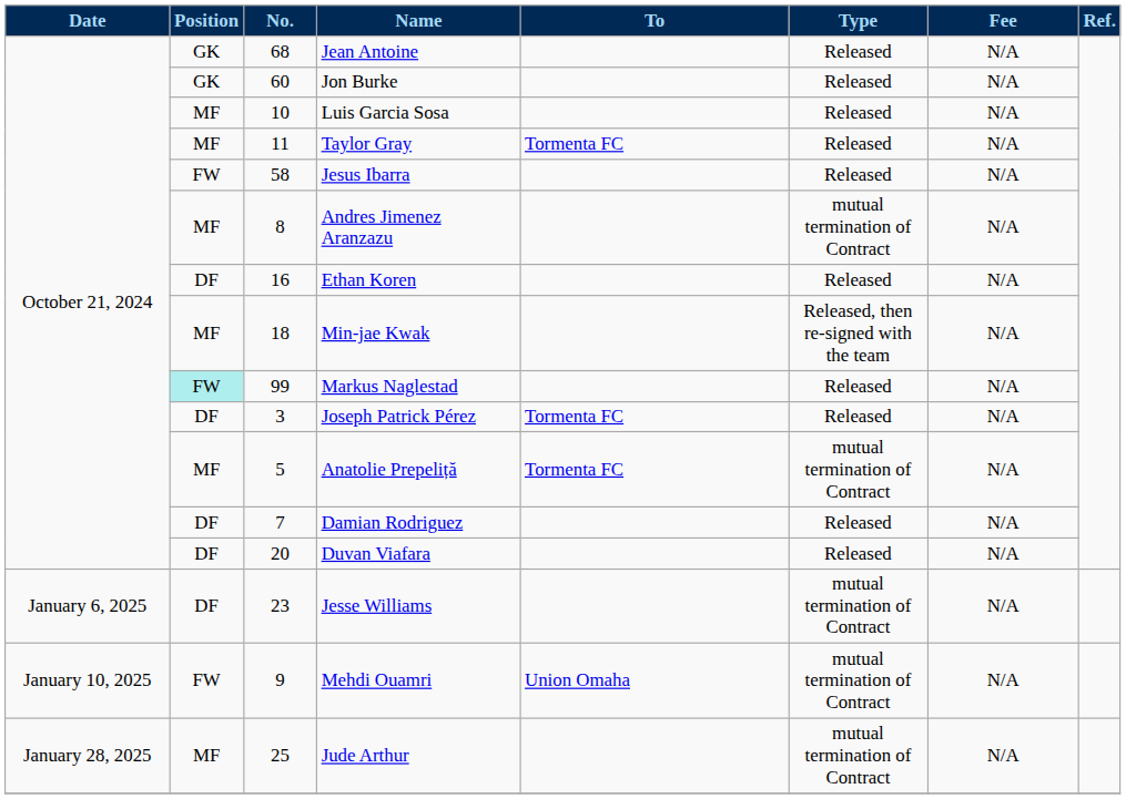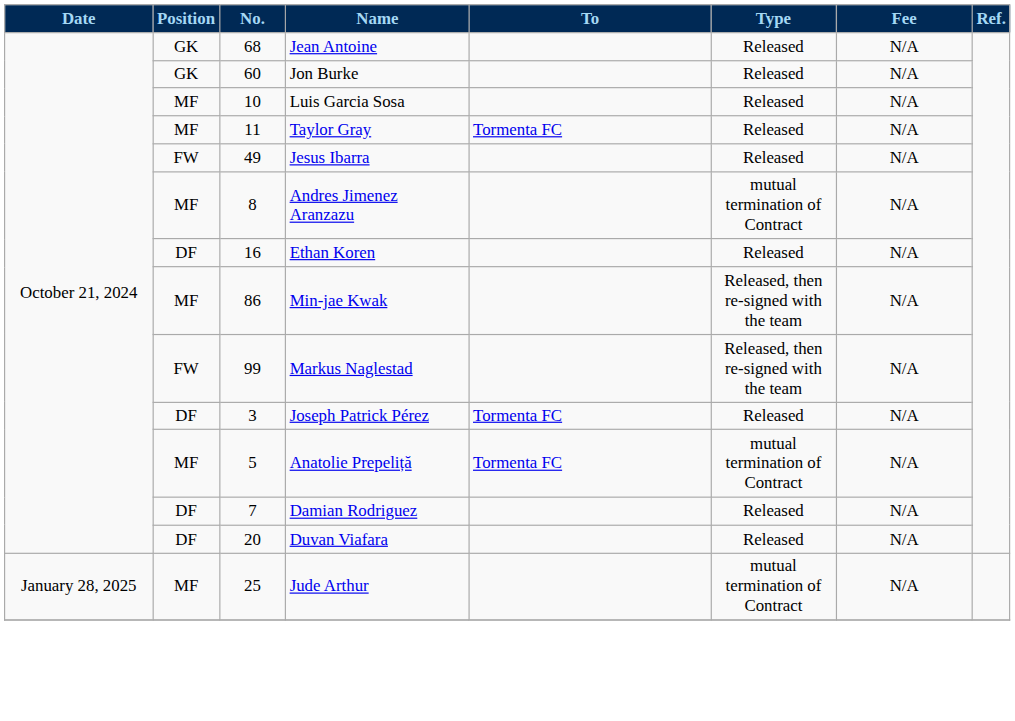Jesus Ibarra | No.: 58 -> 49
Min-jae Kwak | No.: 18 -> 86
Markus Naglestad | Position: paleturquoise background -> no background
Markus Naglestad | Type: Released -> Released, then re-signed with the team
- row: January 6, 2025 | DF | 23 | Jesse Williams | mutual termination of Contract | N/A
- row: January 10, 2025 | FW | 9 | Mehdi Ouamri | Union Omaha | mutual termination of Contract | N/A
